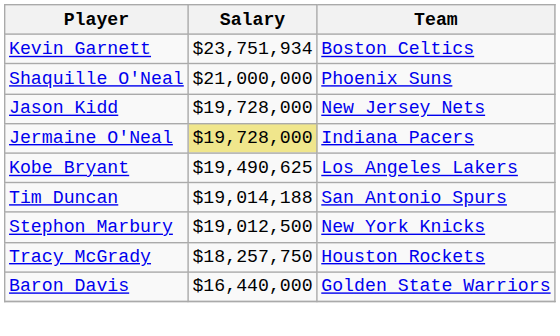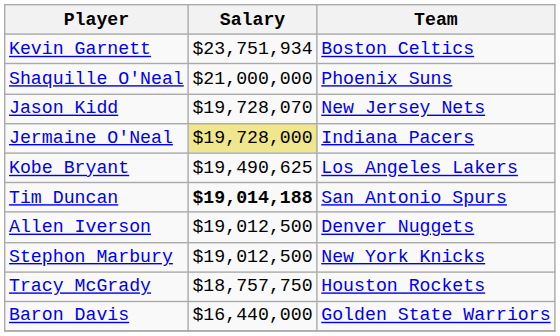Jason Kidd | Salary: $19,728,000 -> $19,728,070
Tim Duncan | Salary: normal -> bold
+ row: Allen Iverson | $19,012,500 | Denver Nuggets
Tracy McGrady | Salary: $18,257,750 -> $18,757,750
